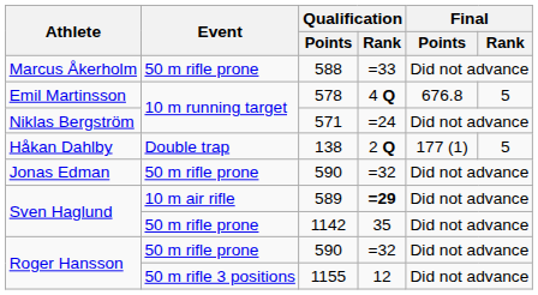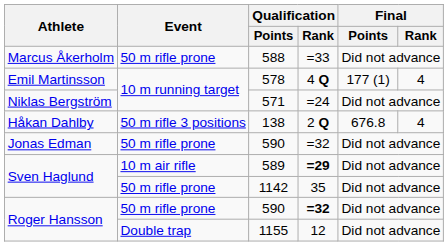578 | Final / Points: 676.8 -> 177 (1)
578 | Final / Rank: 5 -> 4
138 | Event: Double trap -> 50 m rifle 3 positions
138 | Final / Points: 177 (1) -> 676.8
138 | Final / Rank: 5 -> 4
Roger Hansson / 590 | Qualification / Rank: normal -> bold
1155 | Event: 50 m rifle 3 positions -> Double trap
